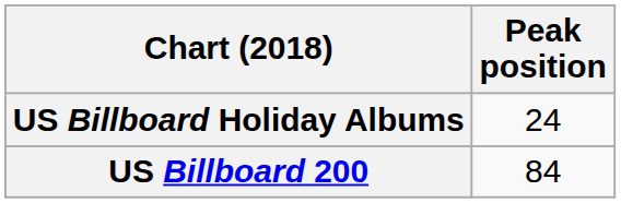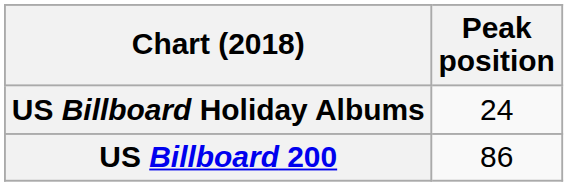US Billboard 200 | Peak position: 84 -> 86
